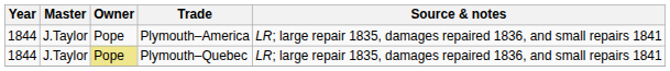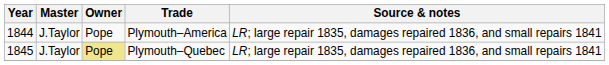Plymouth–Quebec | Year: 1844 -> 1845
